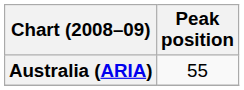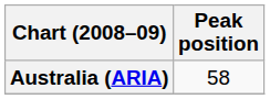Australia (ARIA) | Peak position: 55 -> 58
